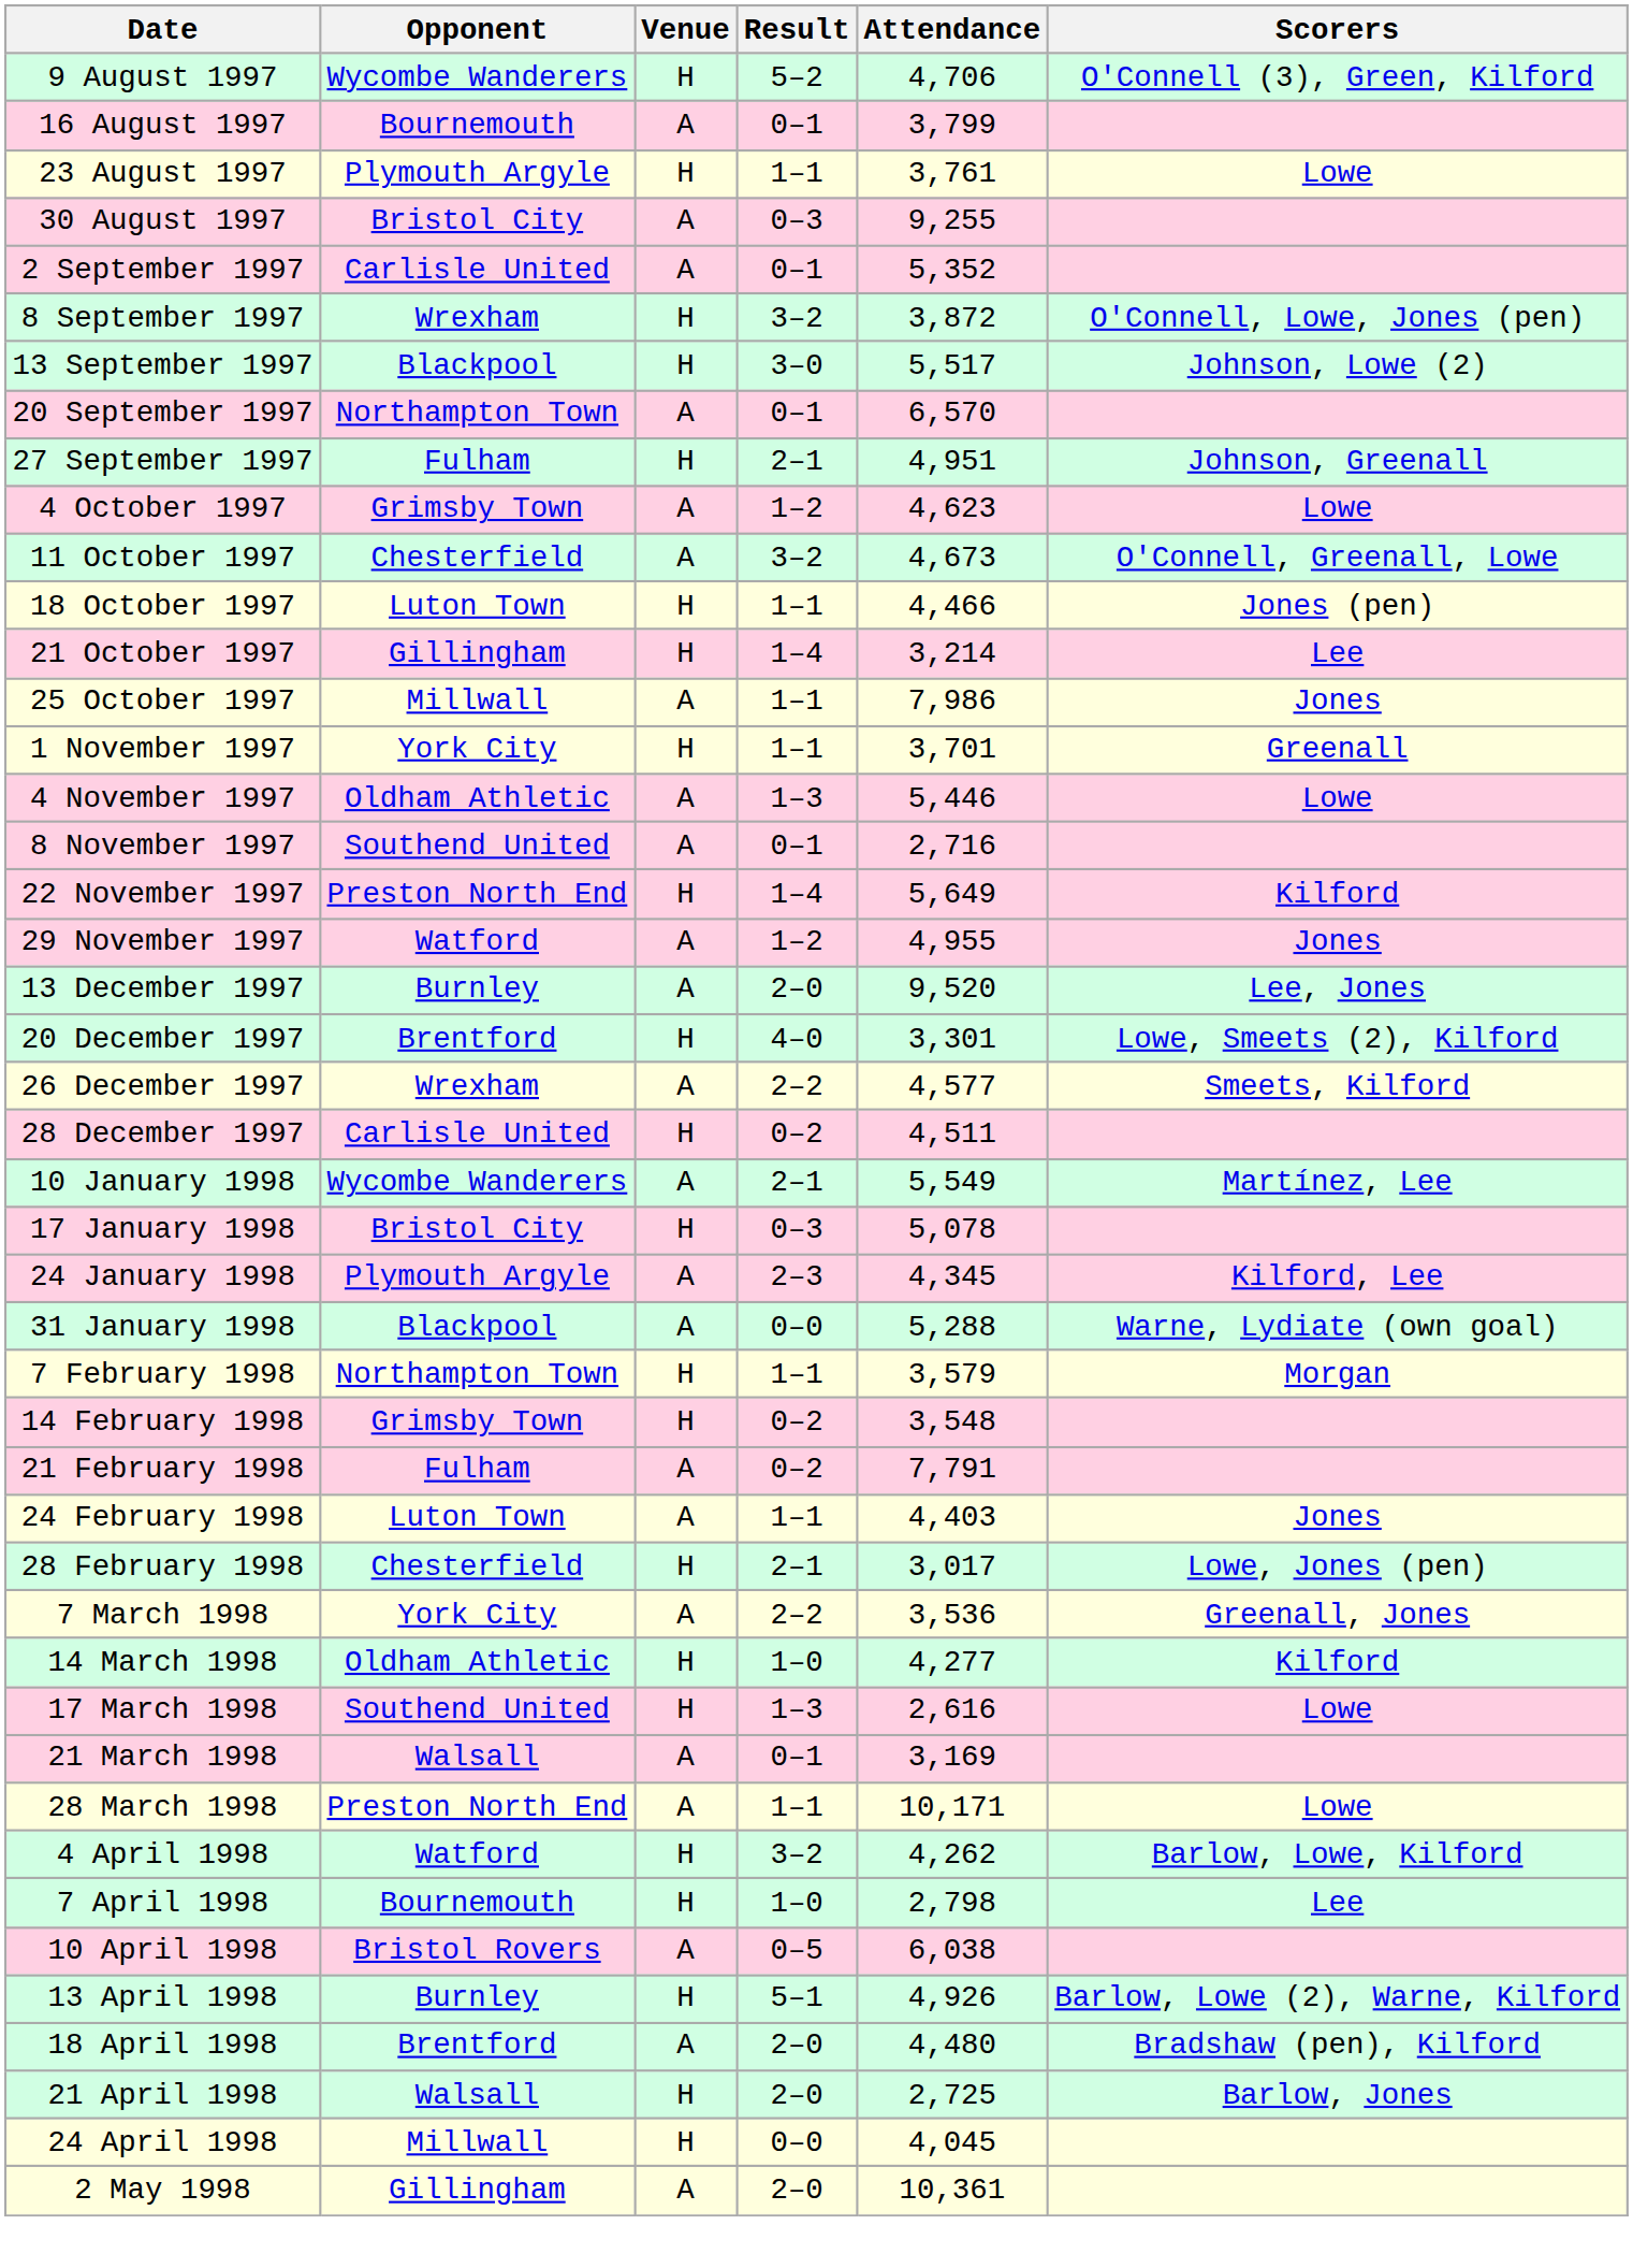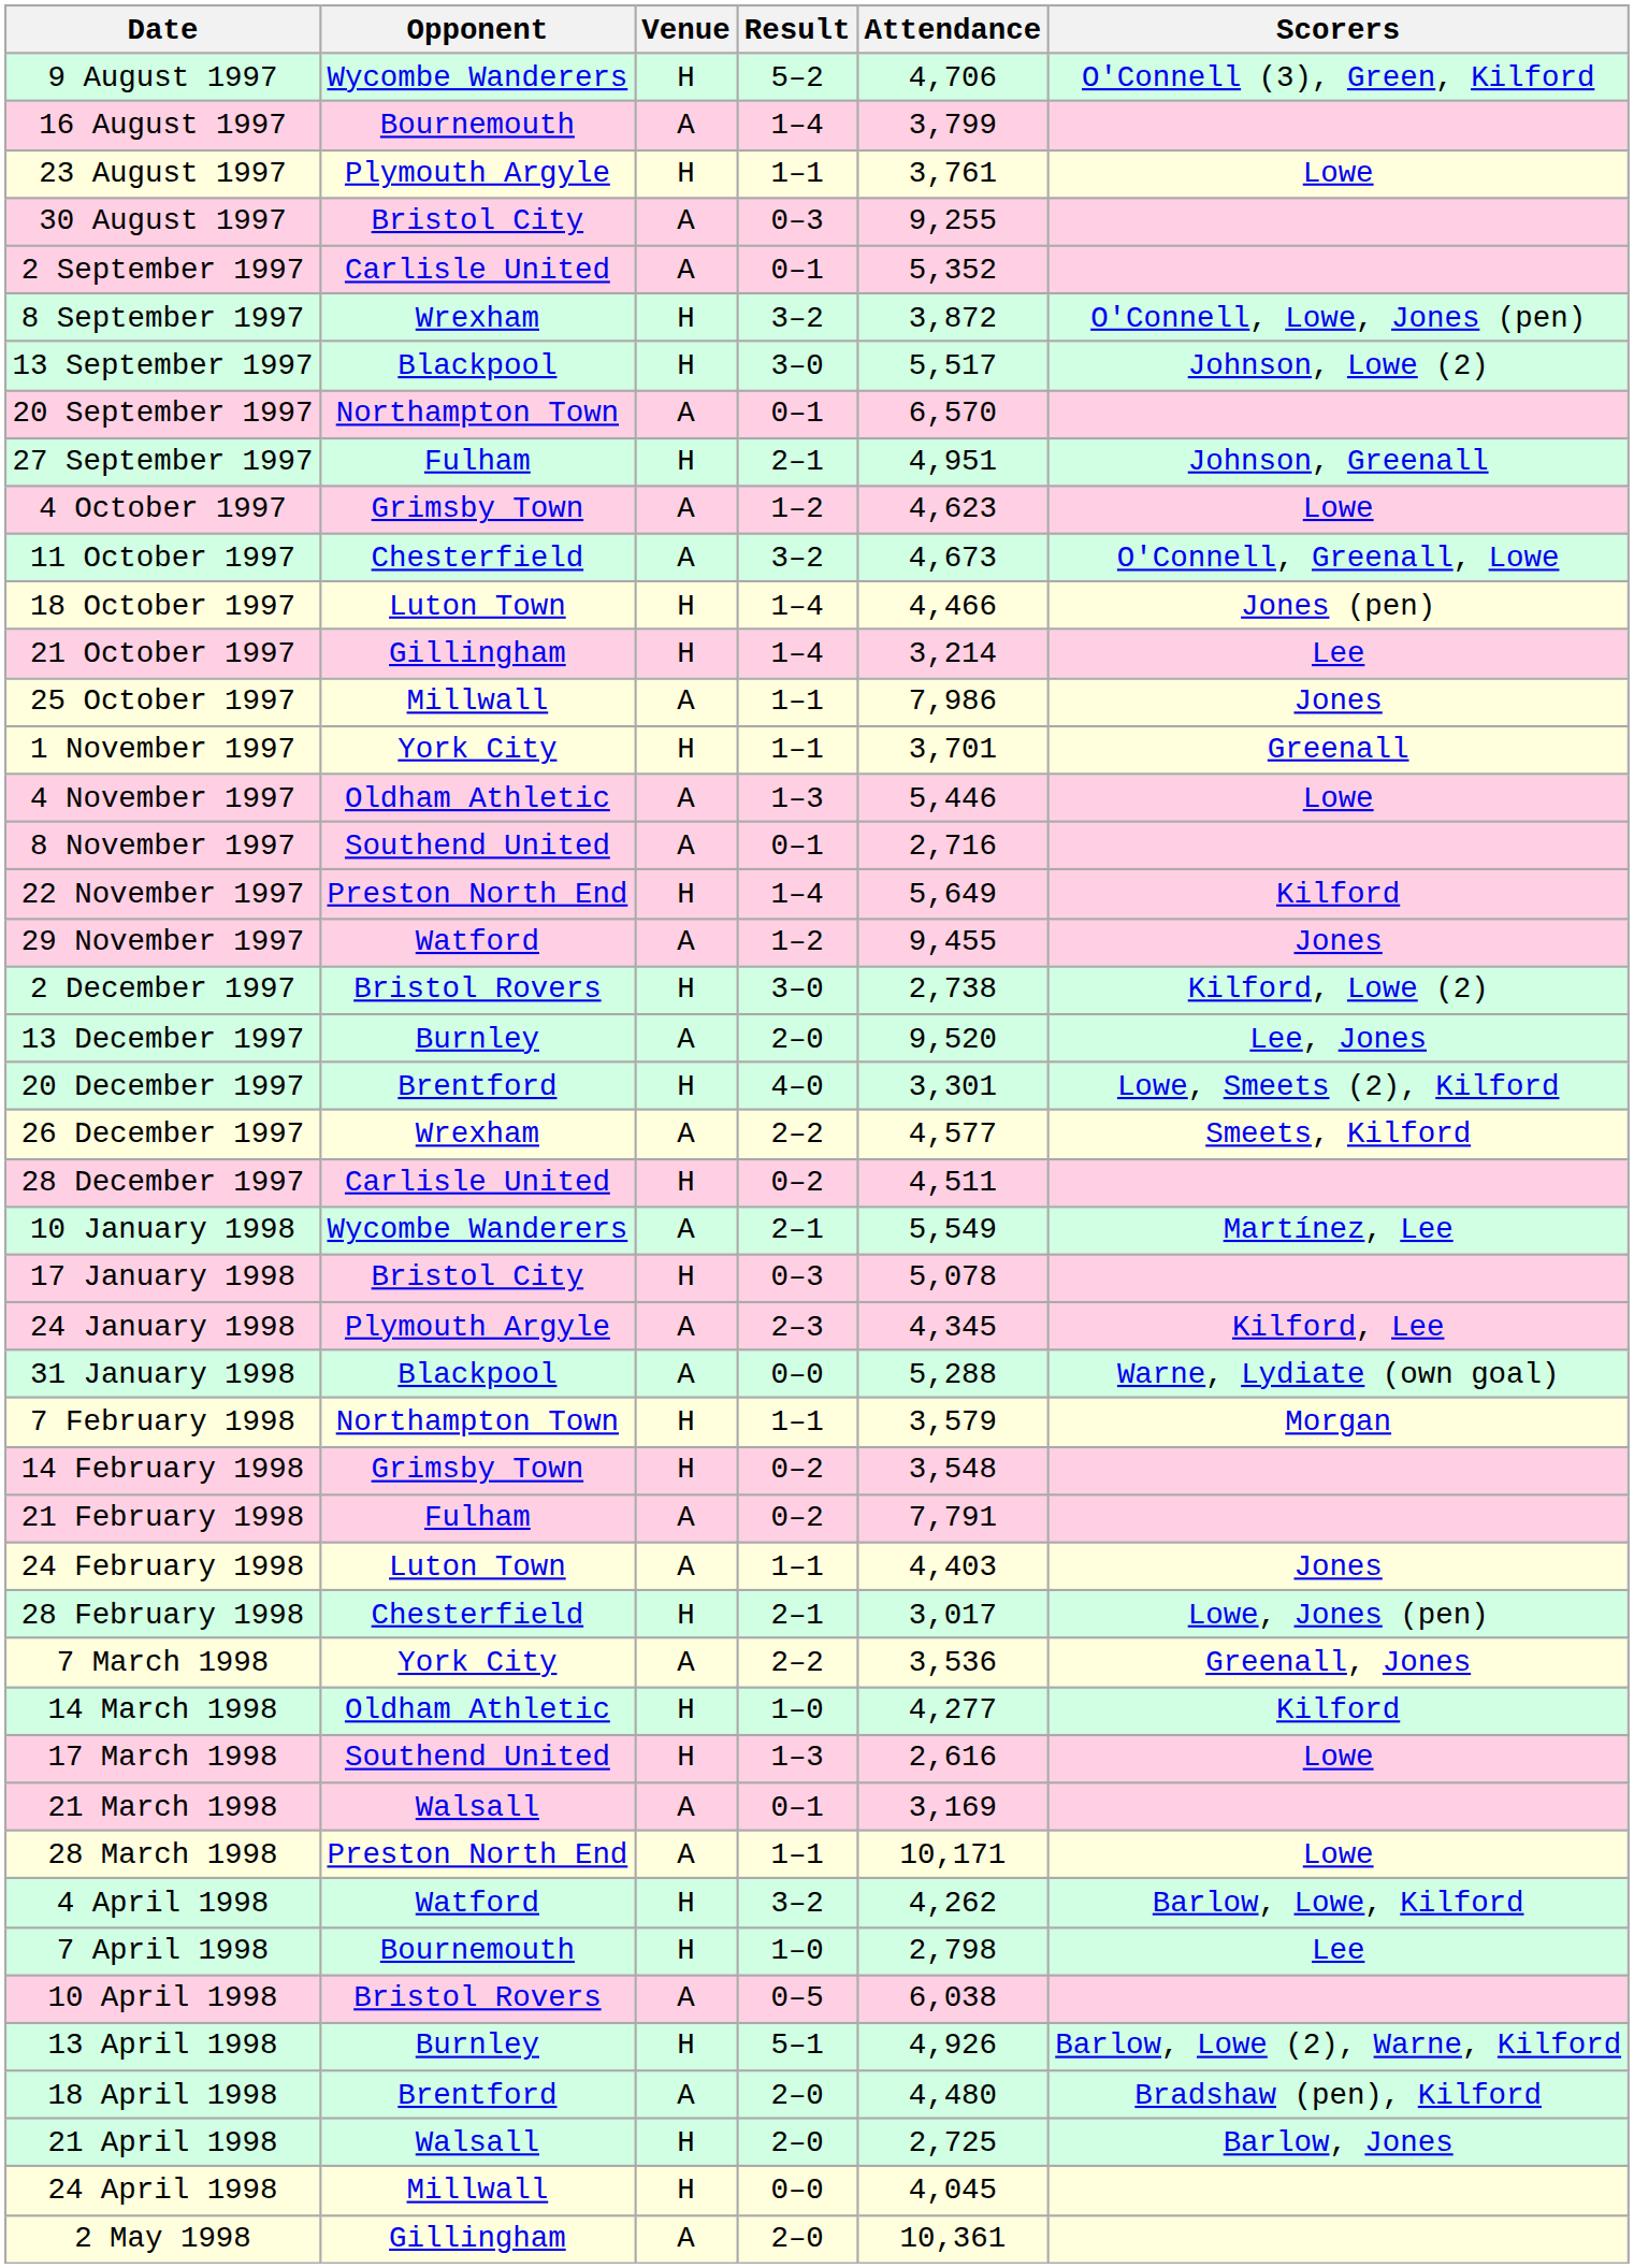16 August 1997 | Result: 0–1 -> 1–4
18 October 1997 | Result: 1–1 -> 1–4
29 November 1997 | Attendance: 4,955 -> 9,455
+ row: 2 December 1997 | Bristol Rovers | H | 3–0 | 2,738 | Kilford, Lowe (2)
